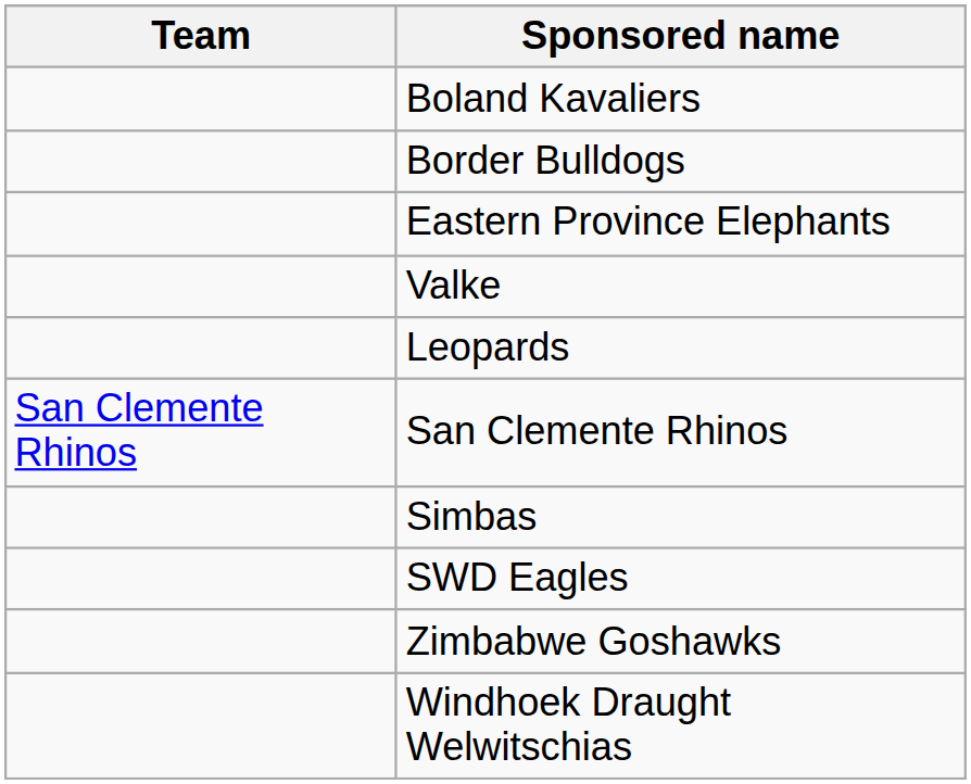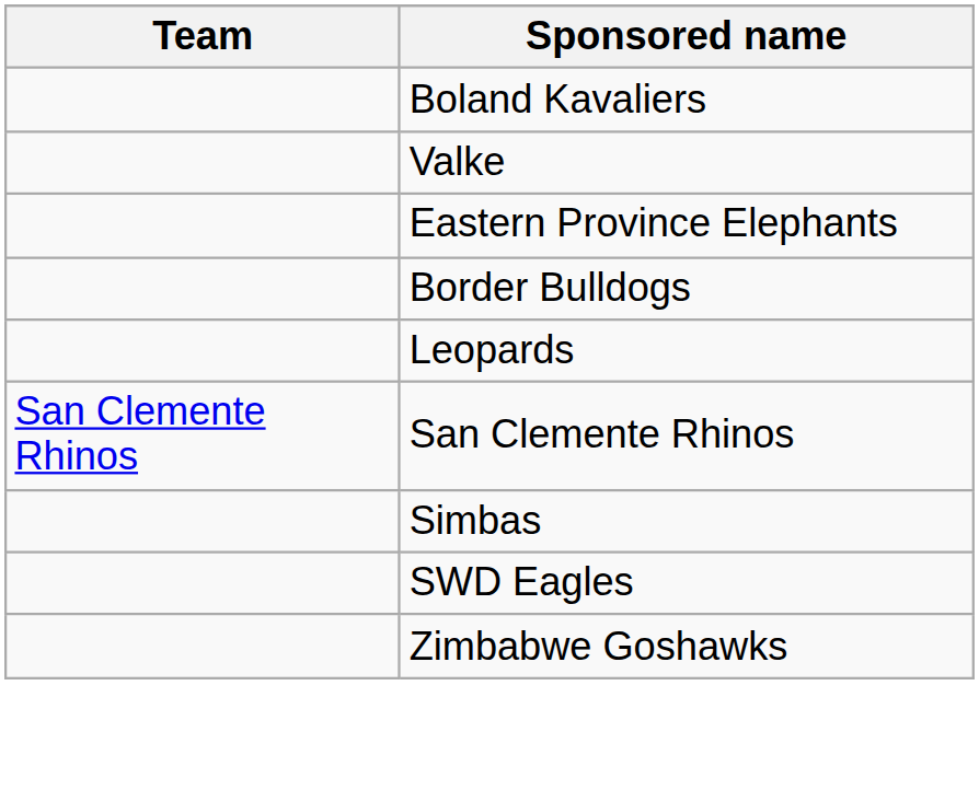rows swapped: Border Bulldogs <-> Valke
- row: Windhoek Draught Welwitschias
